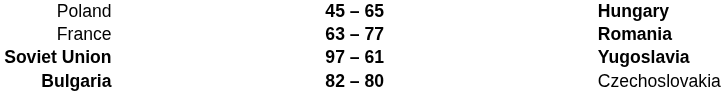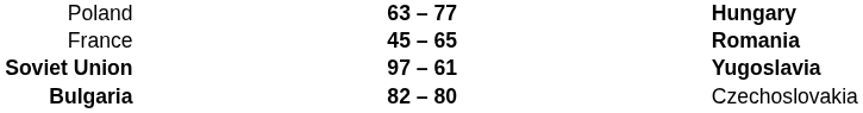Poland | column 2: 45 – 65 -> 63 – 77
France | column 2: 63 – 77 -> 45 – 65
